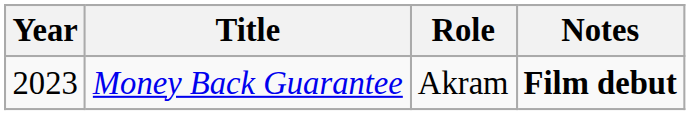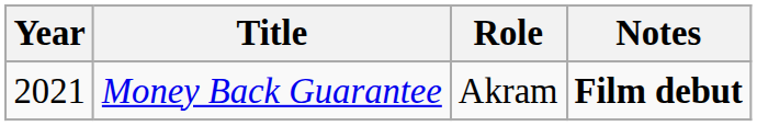Money Back Guarantee | Year: 2023 -> 2021
